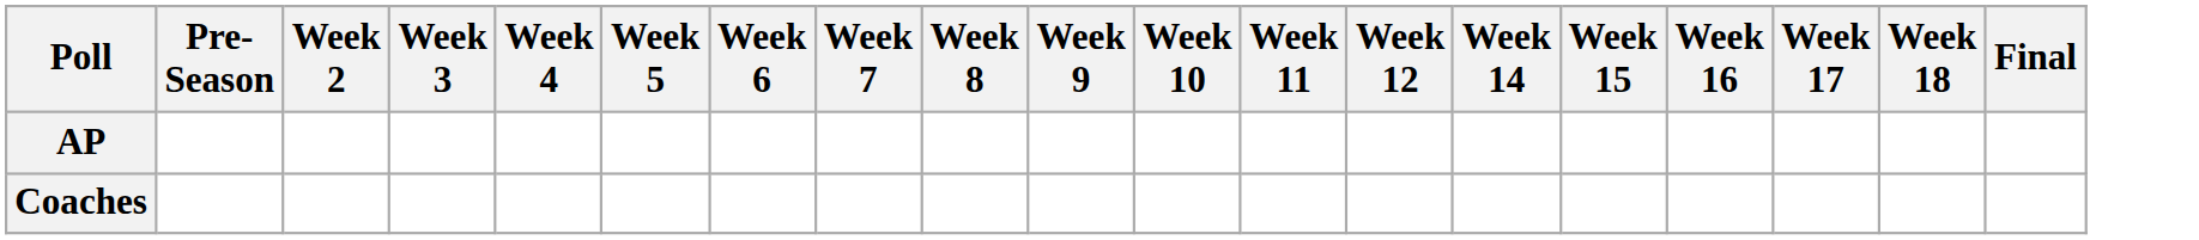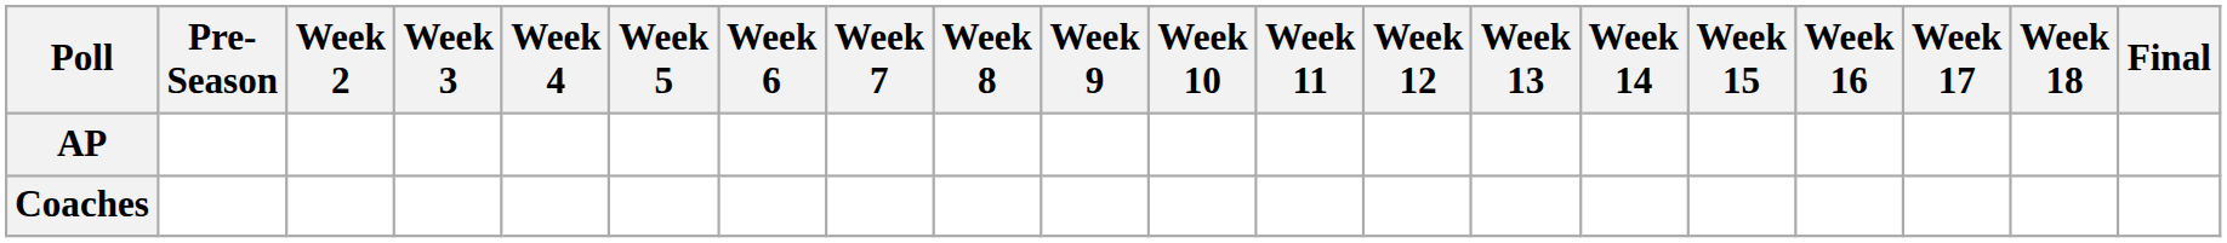+ column: Week 13
